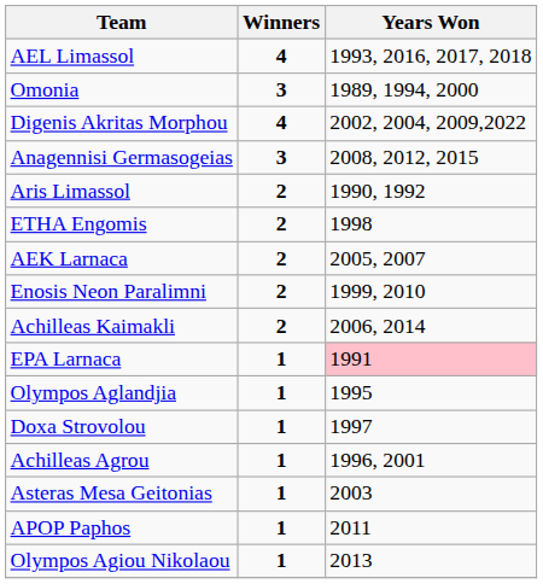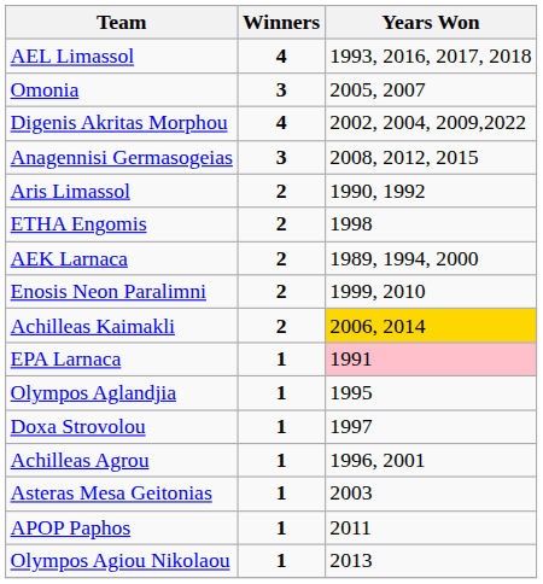Omonia | Years Won: 1989, 1994, 2000 -> 2005, 2007
AEK Larnaca | Years Won: 2005, 2007 -> 1989, 1994, 2000
Achilleas Kaimakli | Years Won: no background -> gold background
